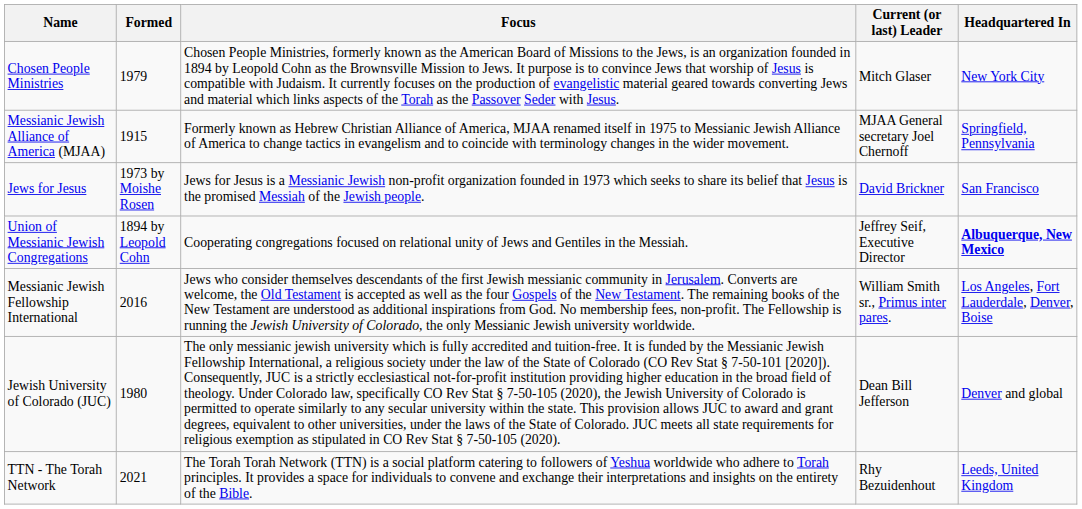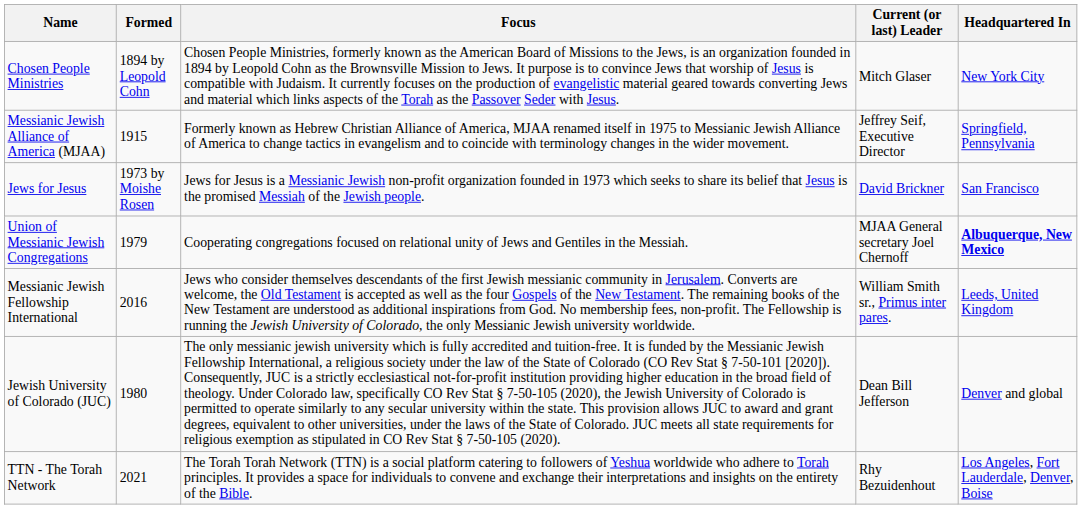Chosen People Ministries | Formed: 1979 -> 1894 by Leopold Cohn
Messianic Jewish Alliance of America (MJAA) | Current (or last) Leader: MJAA General secretary Joel Chernoff -> Jeffrey Seif, Executive Director
Union of Messianic Jewish Congregations | Formed: 1894 by Leopold Cohn -> 1979
Union of Messianic Jewish Congregations | Current (or last) Leader: Jeffrey Seif, Executive Director -> MJAA General secretary Joel Chernoff
Messianic Jewish Fellowship International | Headquartered In: Los Angeles, Fort Lauderdale, Denver, Boise -> Leeds, United Kingdom
TTN - The Torah Network | Headquartered In: Leeds, United Kingdom -> Los Angeles, Fort Lauderdale, Denver, Boise
